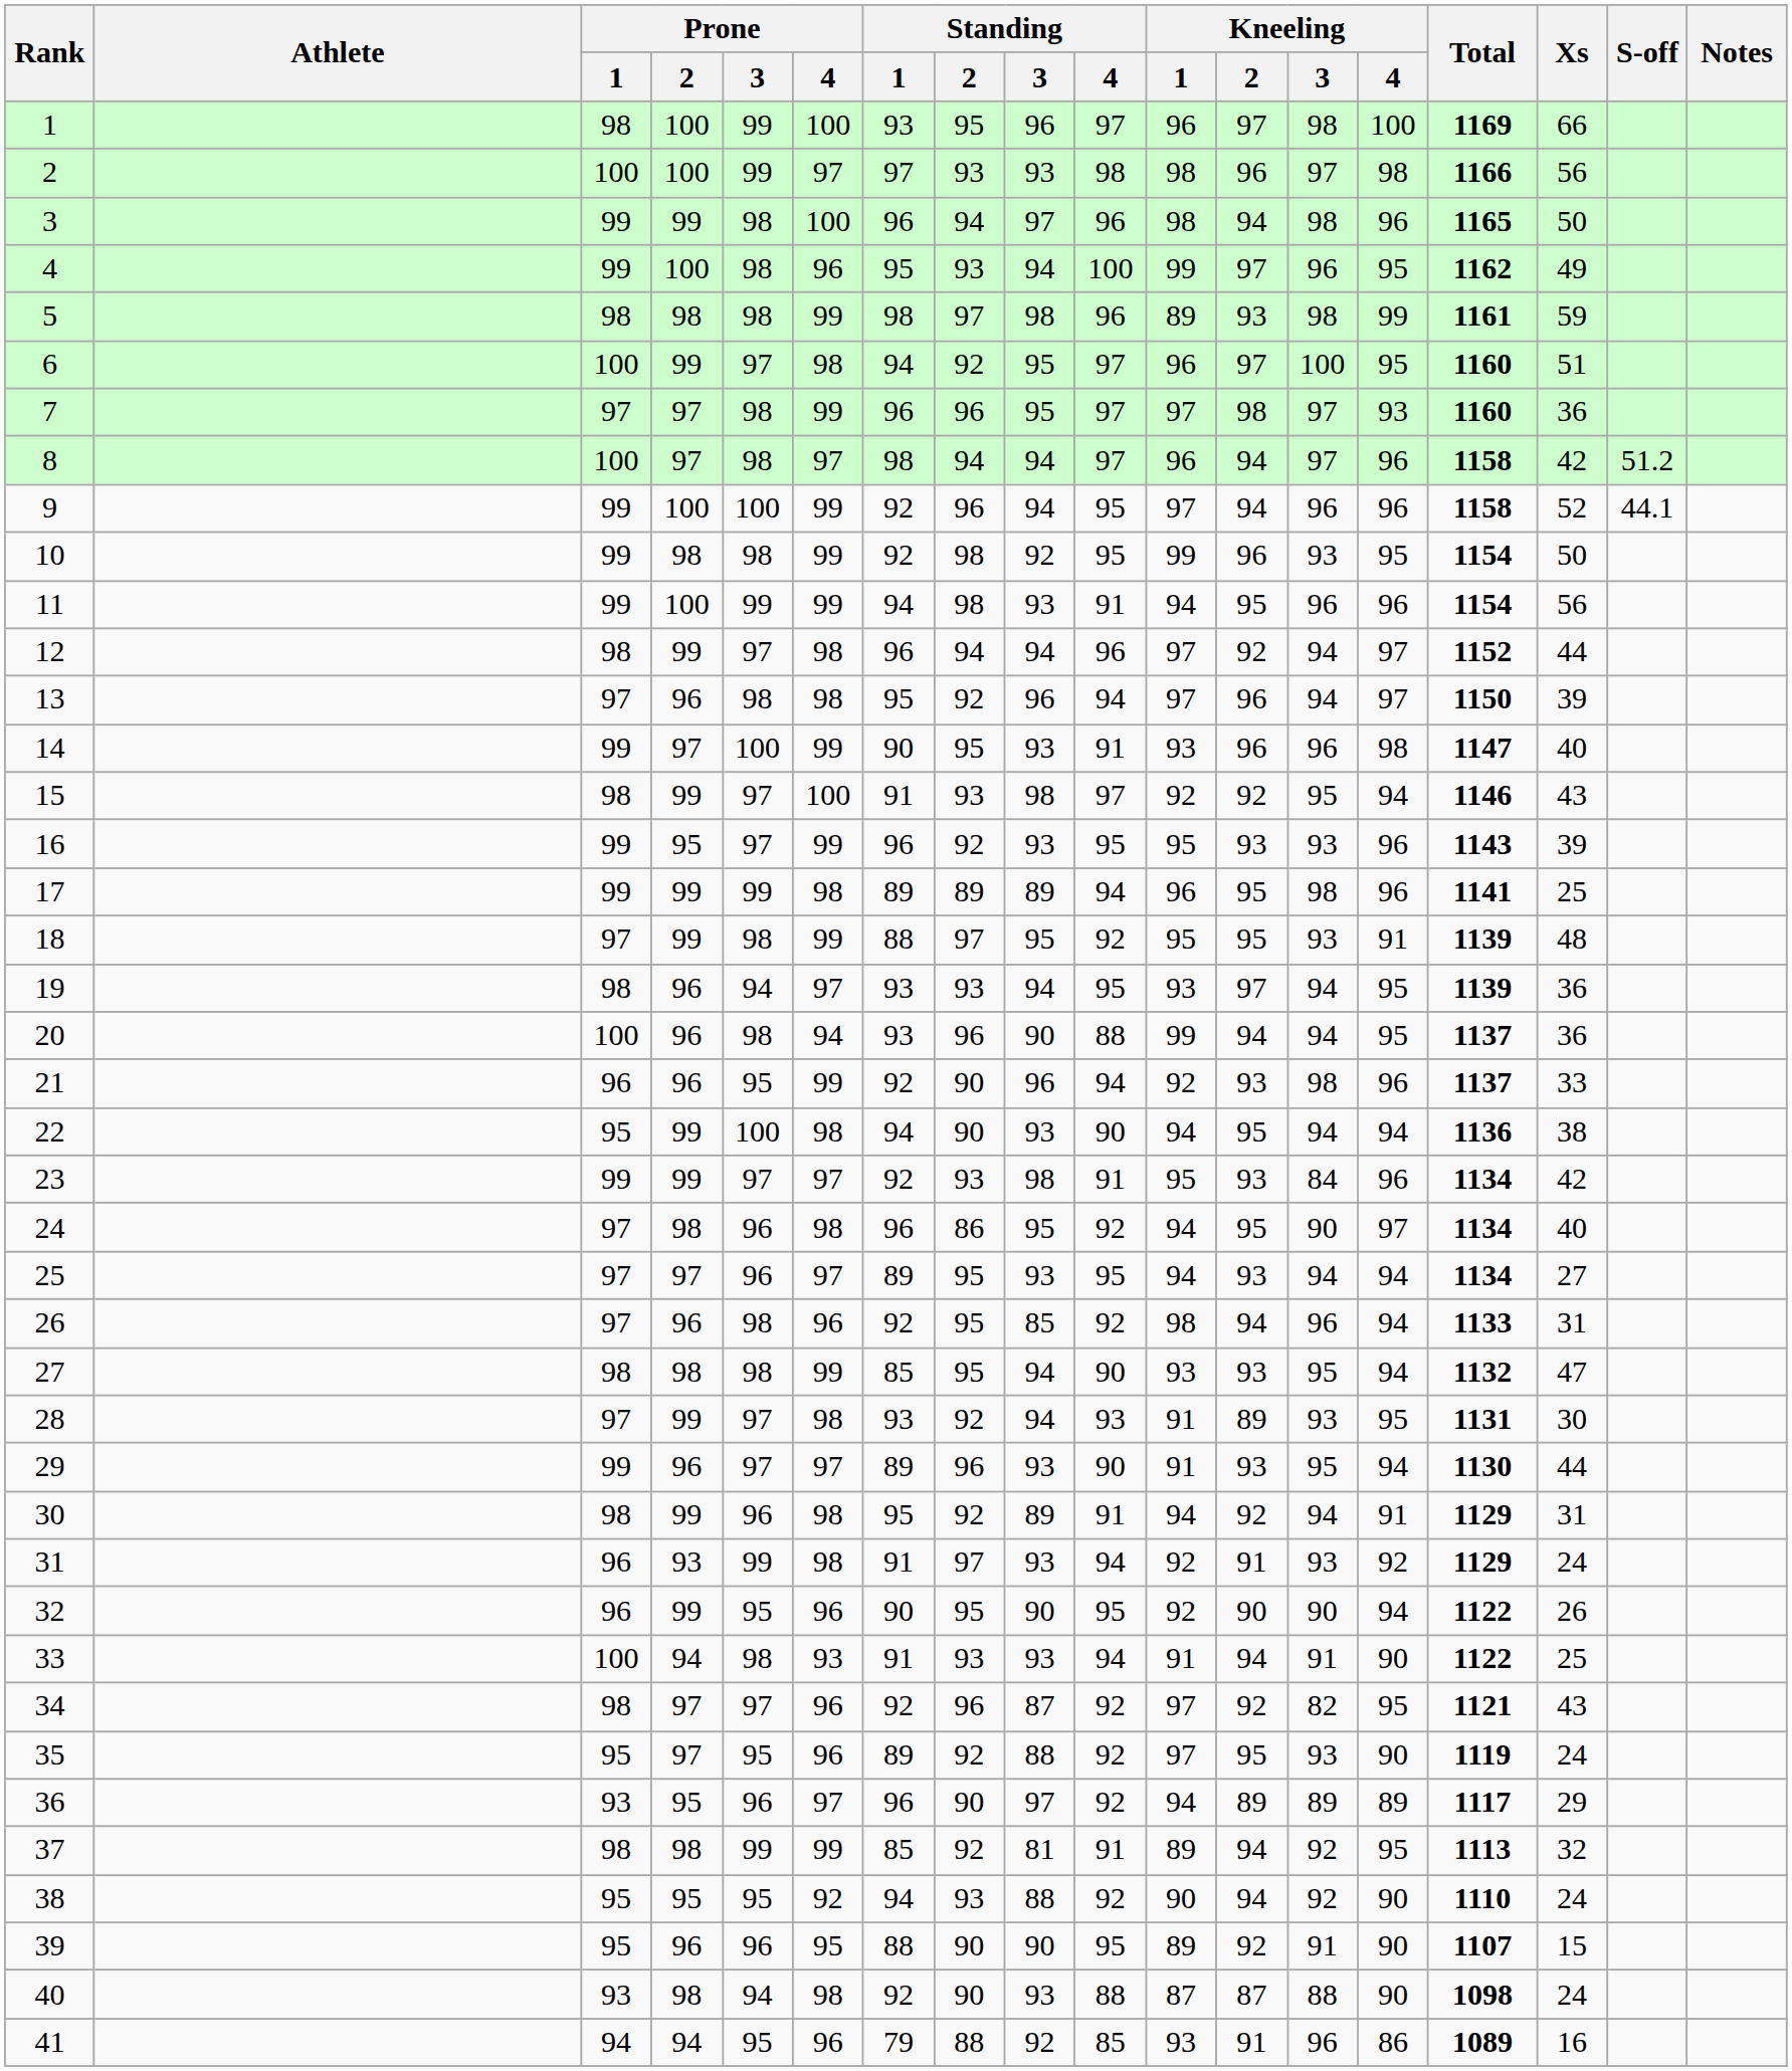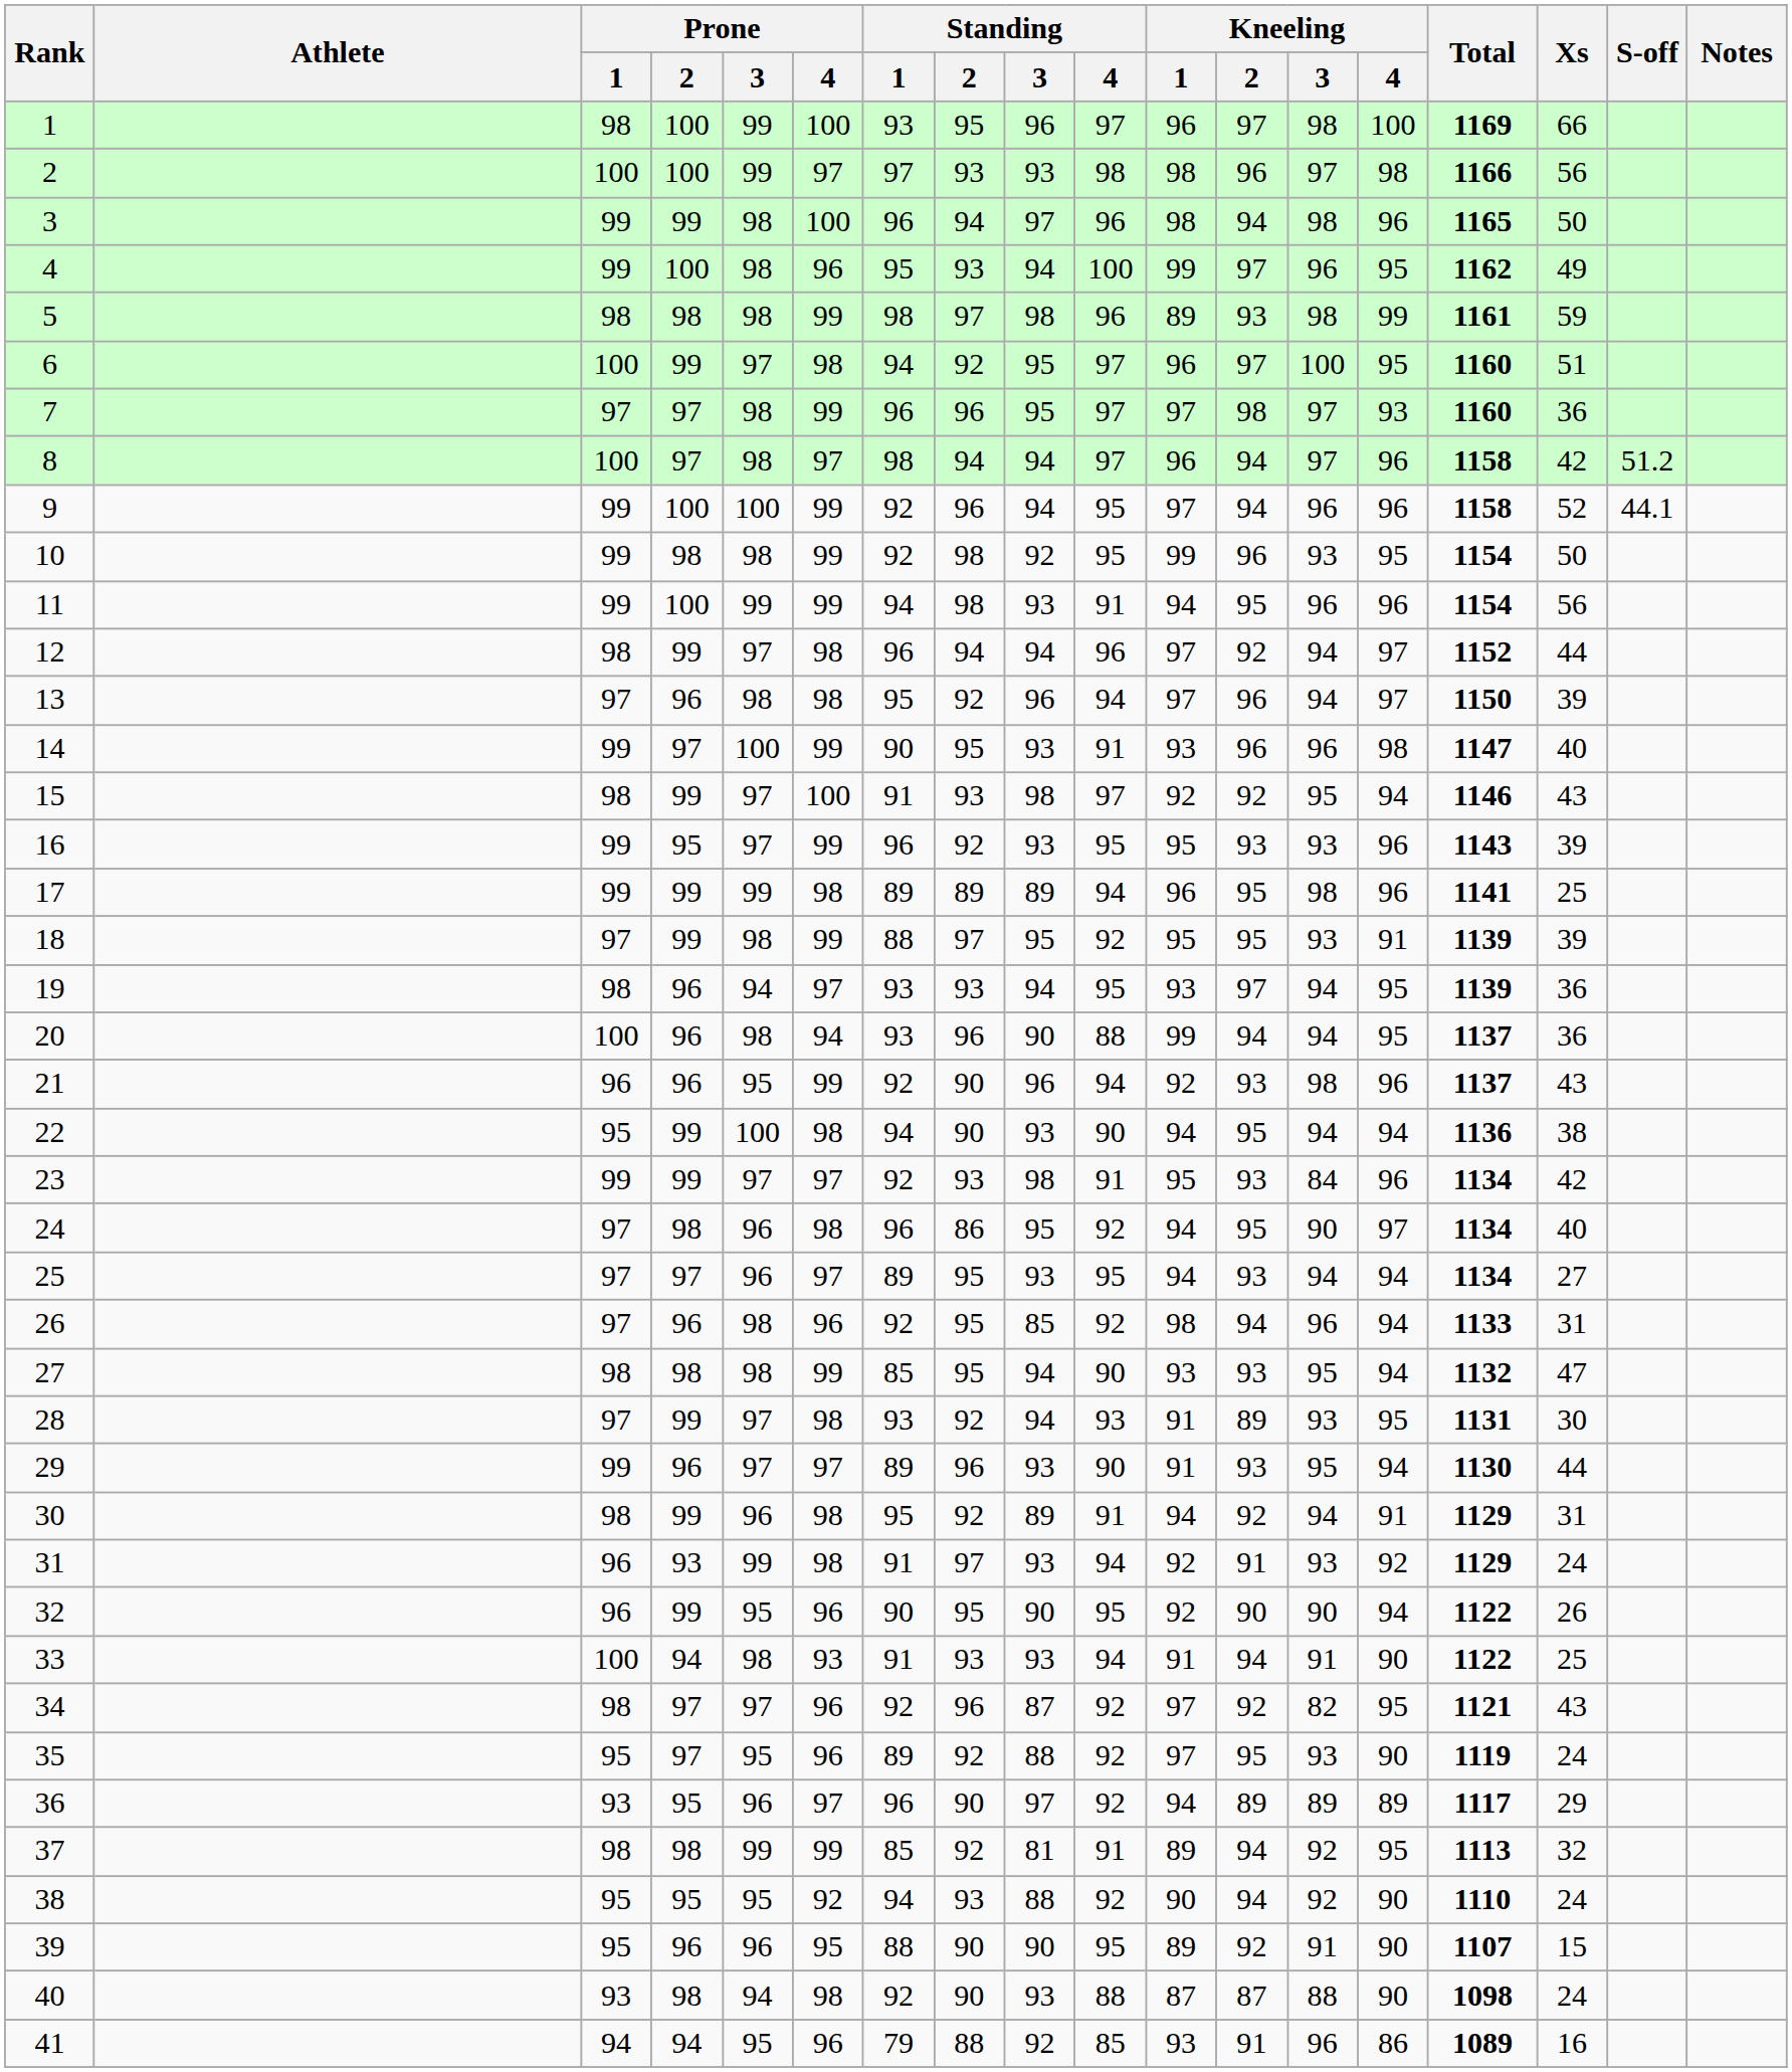18 | Xs: 48 -> 39
21 | Xs: 33 -> 43
